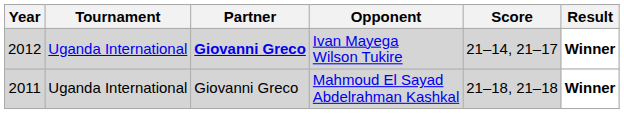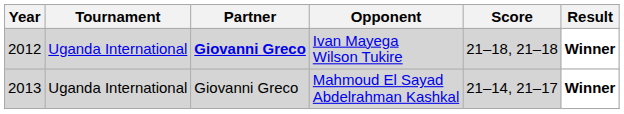Ivan Mayega Wilson Tukire | Score: 21–14, 21–17 -> 21–18, 21–18
Mahmoud El Sayad Abdelrahman Kashkal | Year: 2011 -> 2013
Mahmoud El Sayad Abdelrahman Kashkal | Score: 21–18, 21–18 -> 21–14, 21–17
